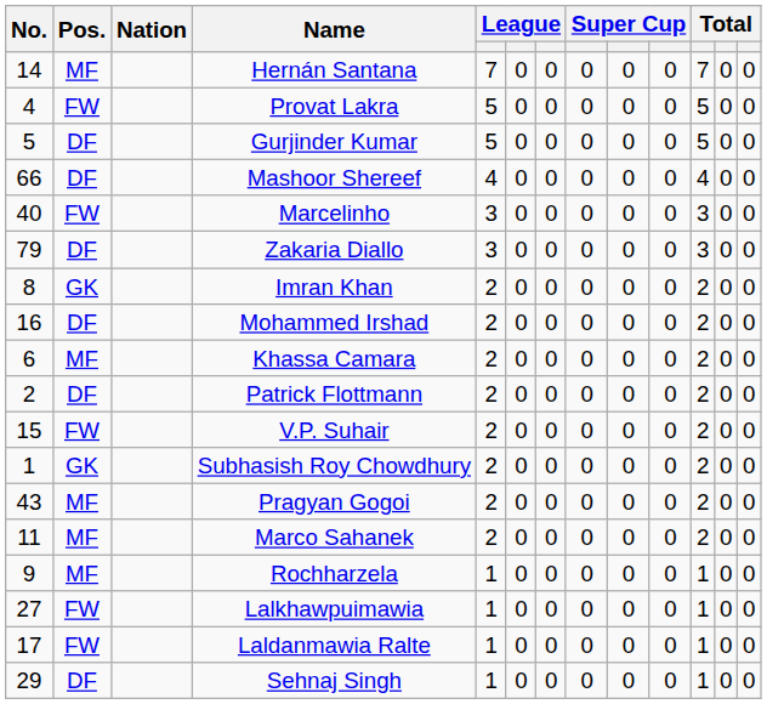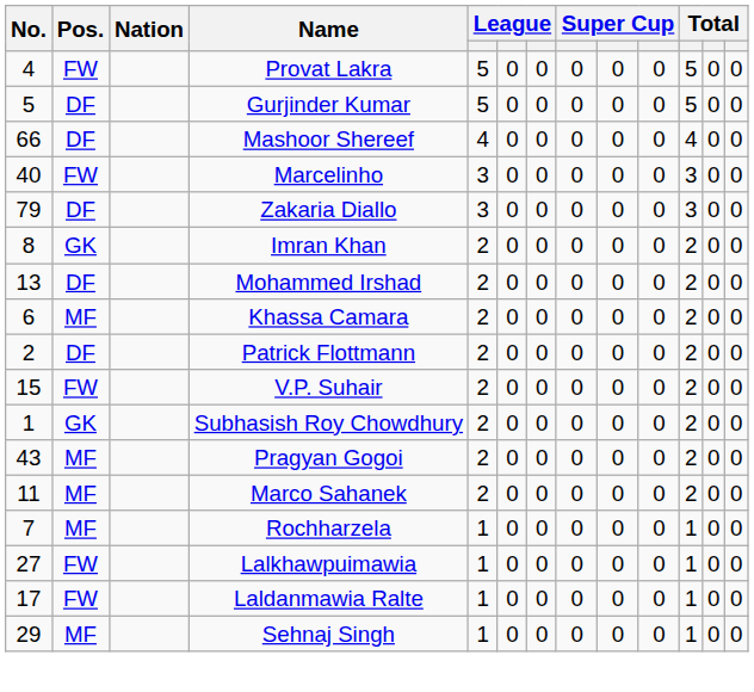- row: 14 | MF | Hernán Santana | 7 | 0 | 0 | 0 | 0 | 0 | 7 | 0 | 0
Mohammed Irshad | No.: 16 -> 13
Rochharzela | No.: 9 -> 7
Sehnaj Singh | Pos.: DF -> MF
